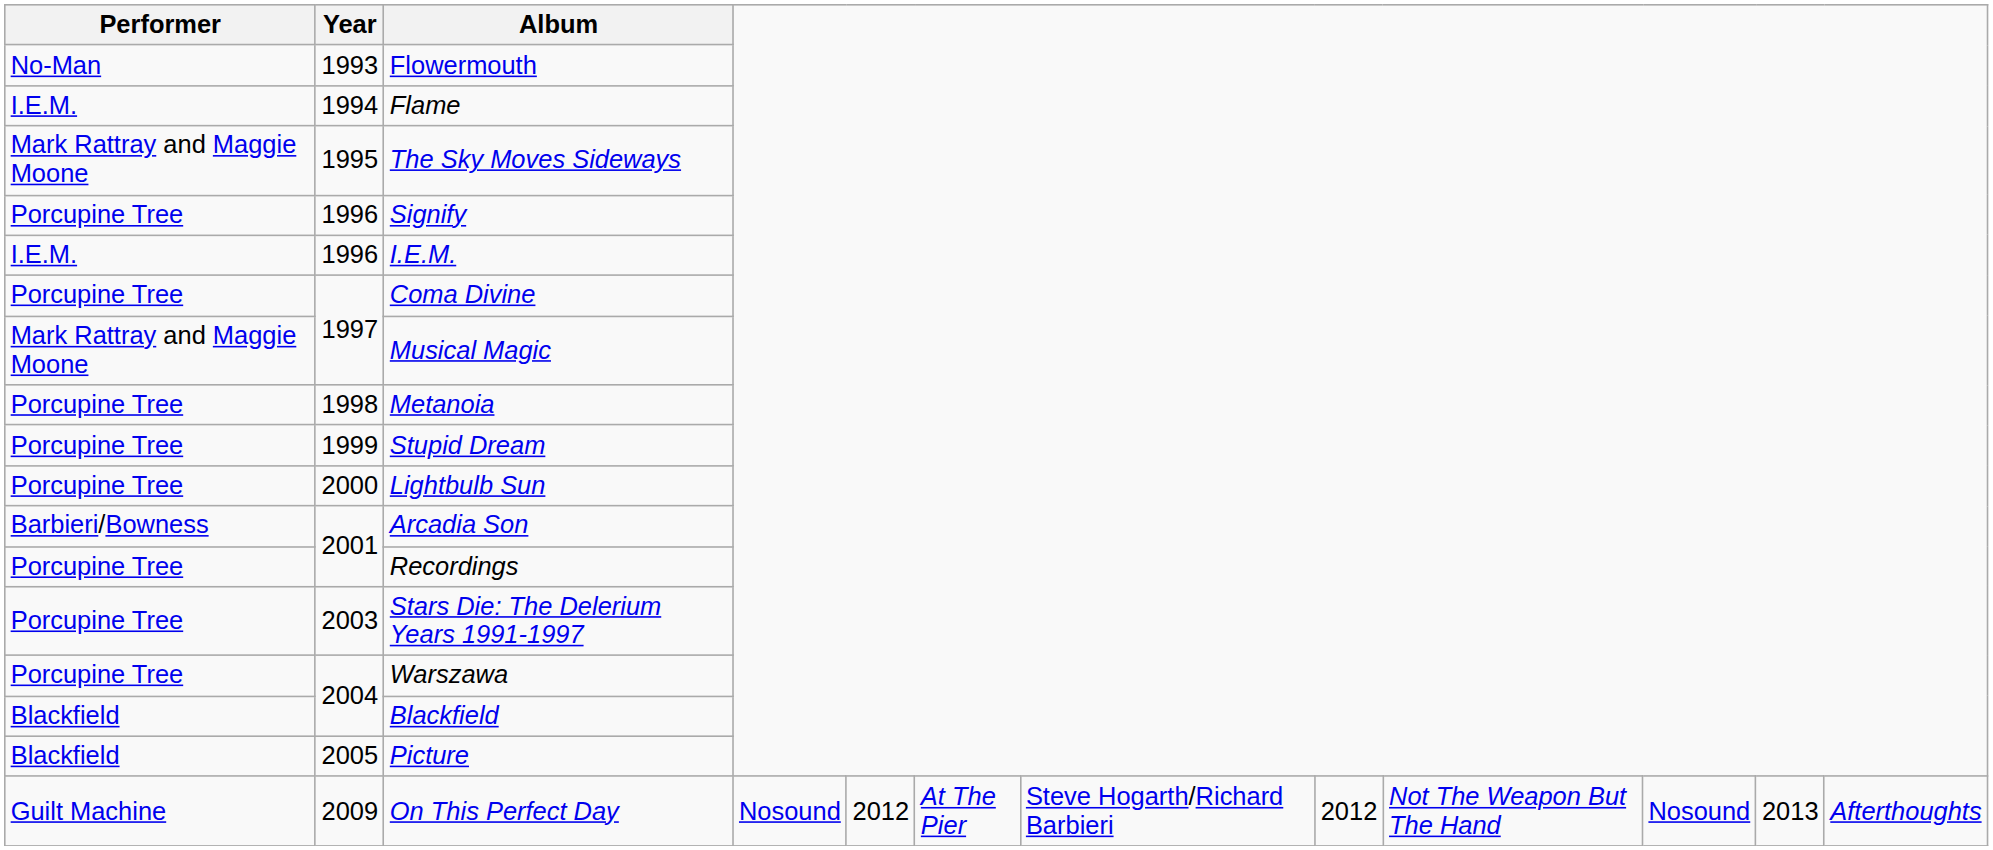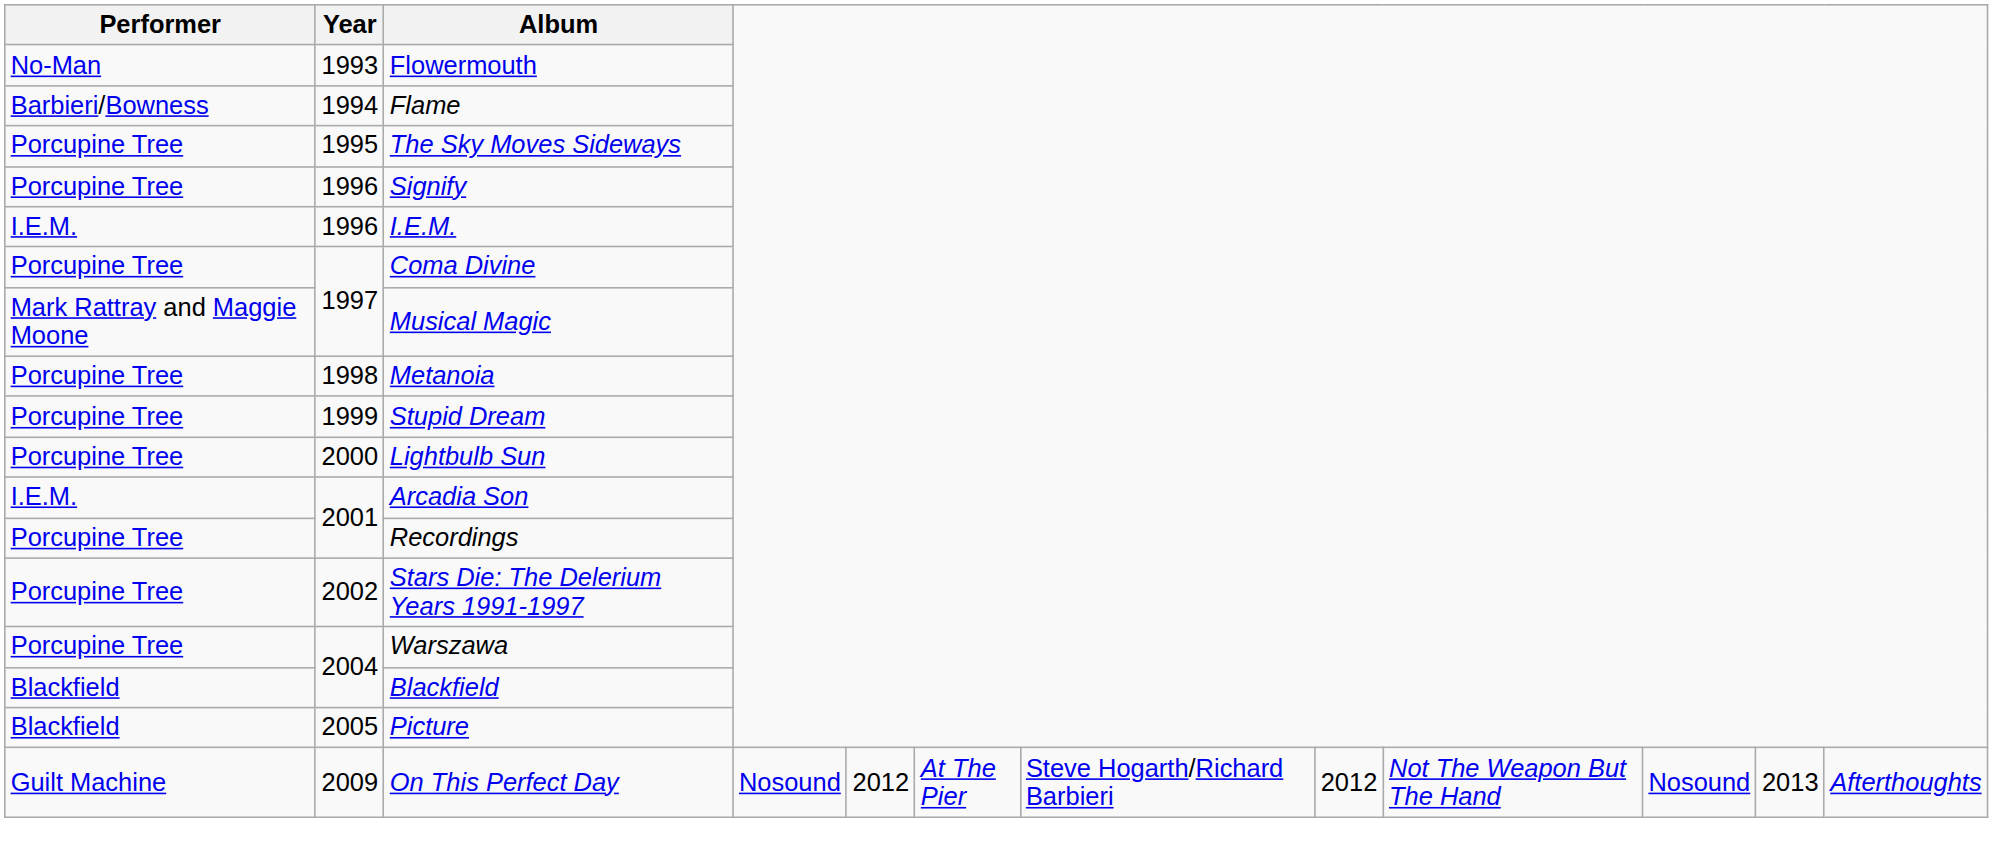Flame | Performer: I.E.M. -> Barbieri/Bowness
The Sky Moves Sideways | Performer: Mark Rattray and Maggie Moone -> Porcupine Tree
Arcadia Son | Performer: Barbieri/Bowness -> I.E.M.
Stars Die: The Delerium Years 1991-1997 | Year: 2003 -> 2002
